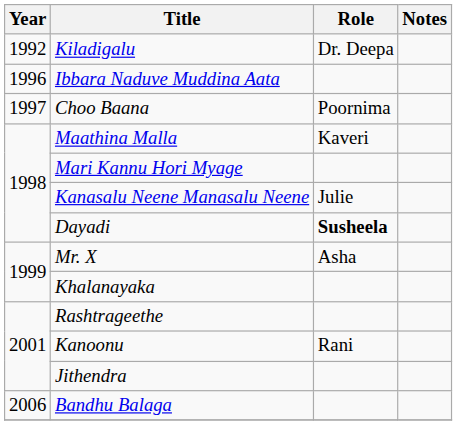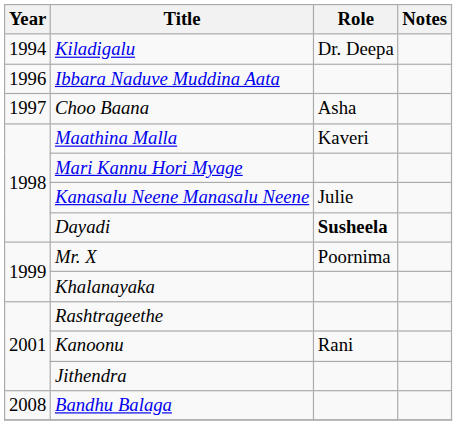Kiladigalu | Year: 1992 -> 1994
Choo Baana | Role: Poornima -> Asha
Mr. X | Role: Asha -> Poornima
Bandhu Balaga | Year: 2006 -> 2008
